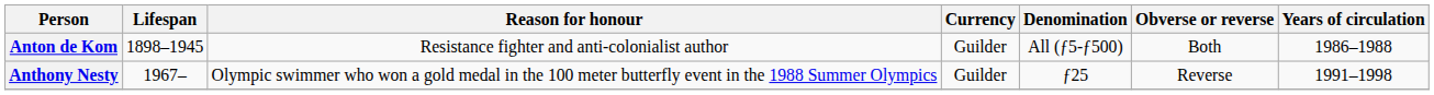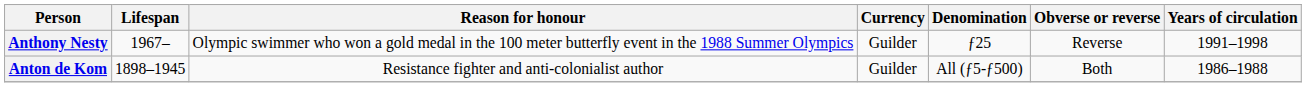rows swapped: Anton de Kom <-> Anthony Nesty
